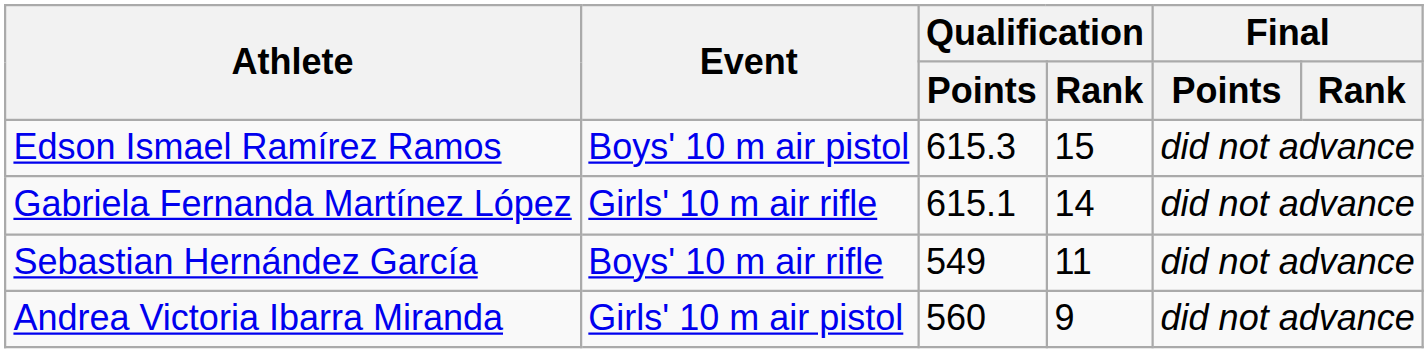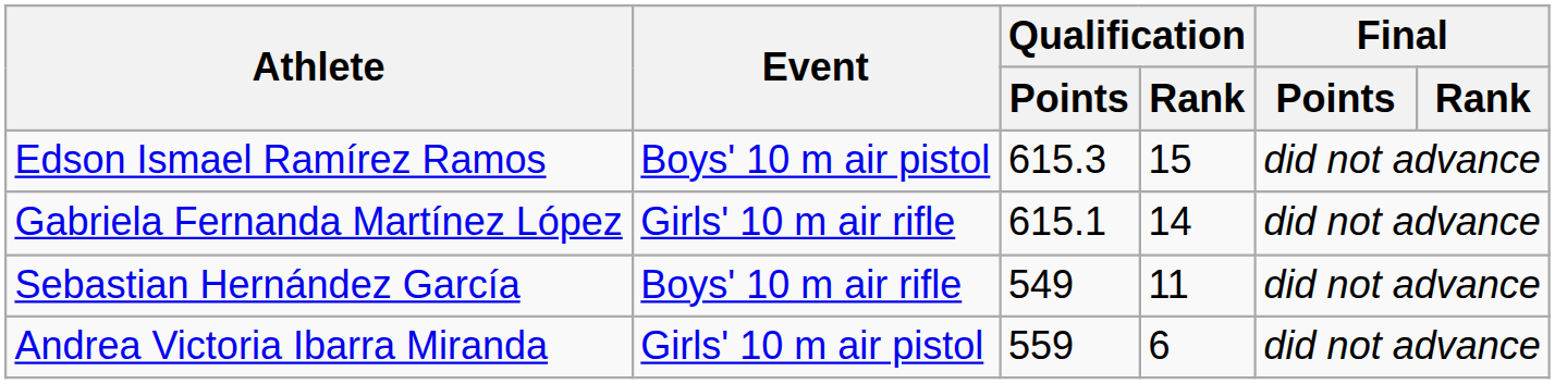Andrea Victoria Ibarra Miranda | Qualification / Points: 560 -> 559
Andrea Victoria Ibarra Miranda | Qualification / Rank: 9 -> 6
